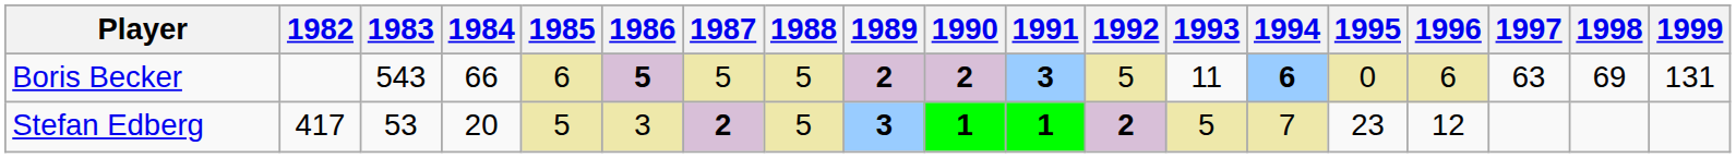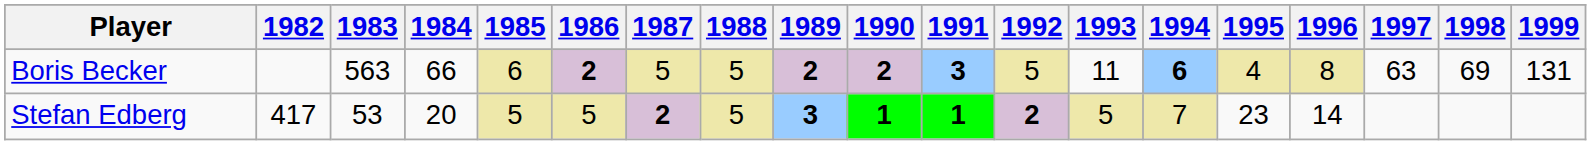Boris Becker | 1983: 543 -> 563
Boris Becker | 1986: 5 -> 2
Boris Becker | 1995: 0 -> 4
Boris Becker | 1996: 6 -> 8
Stefan Edberg | 1986: 3 -> 5
Stefan Edberg | 1996: 12 -> 14
